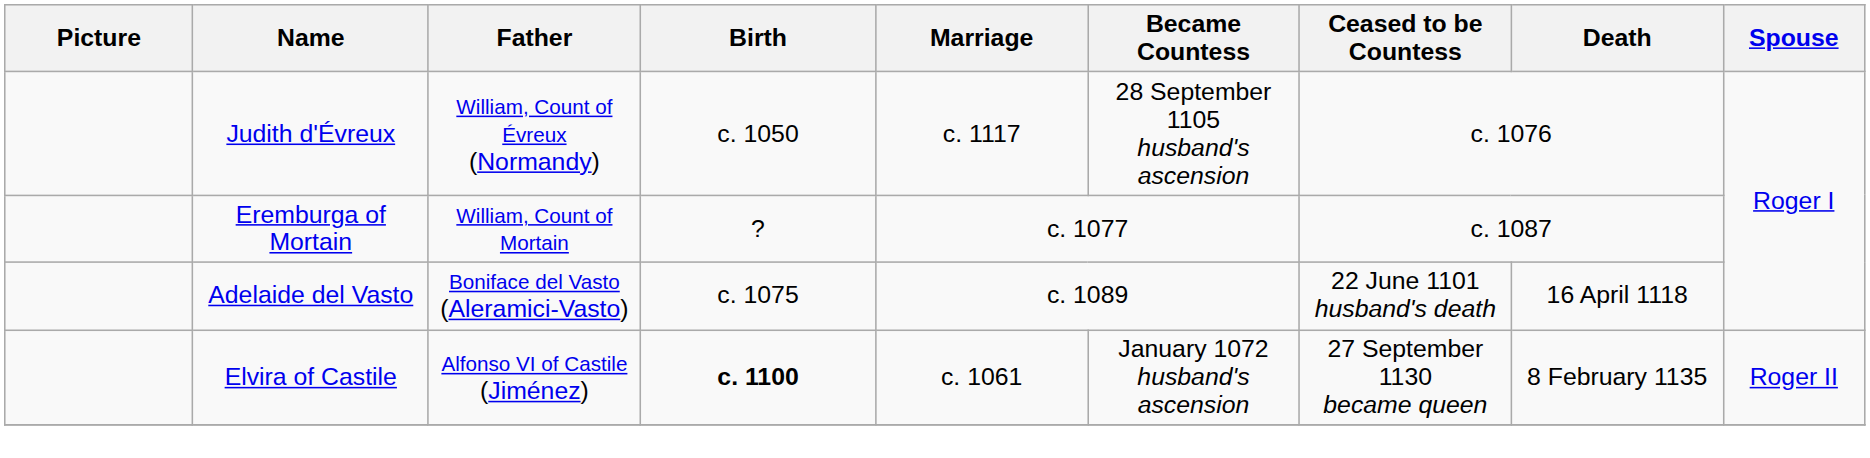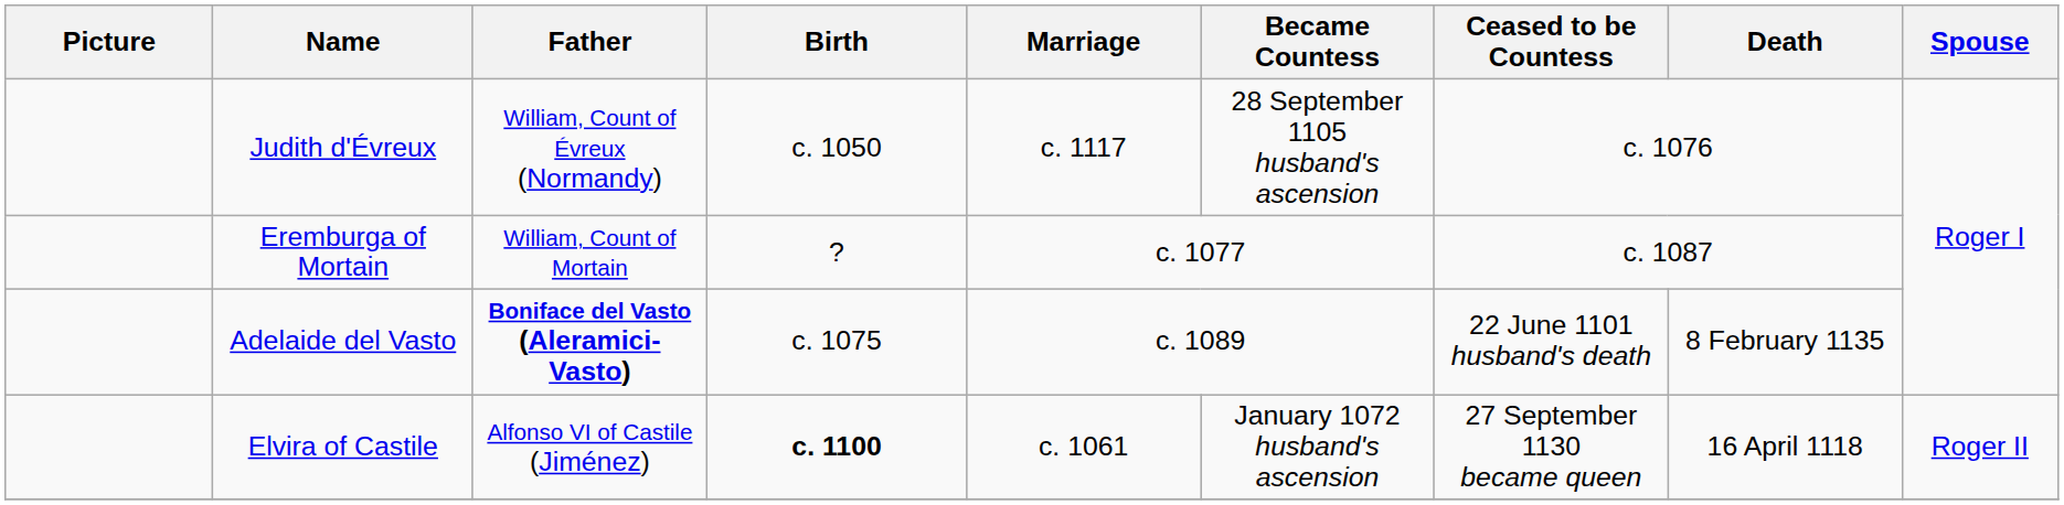Adelaide del Vasto | Father: normal -> bold
Adelaide del Vasto | Death: 16 April 1118 -> 8 February 1135
Elvira of Castile | Death: 8 February 1135 -> 16 April 1118
